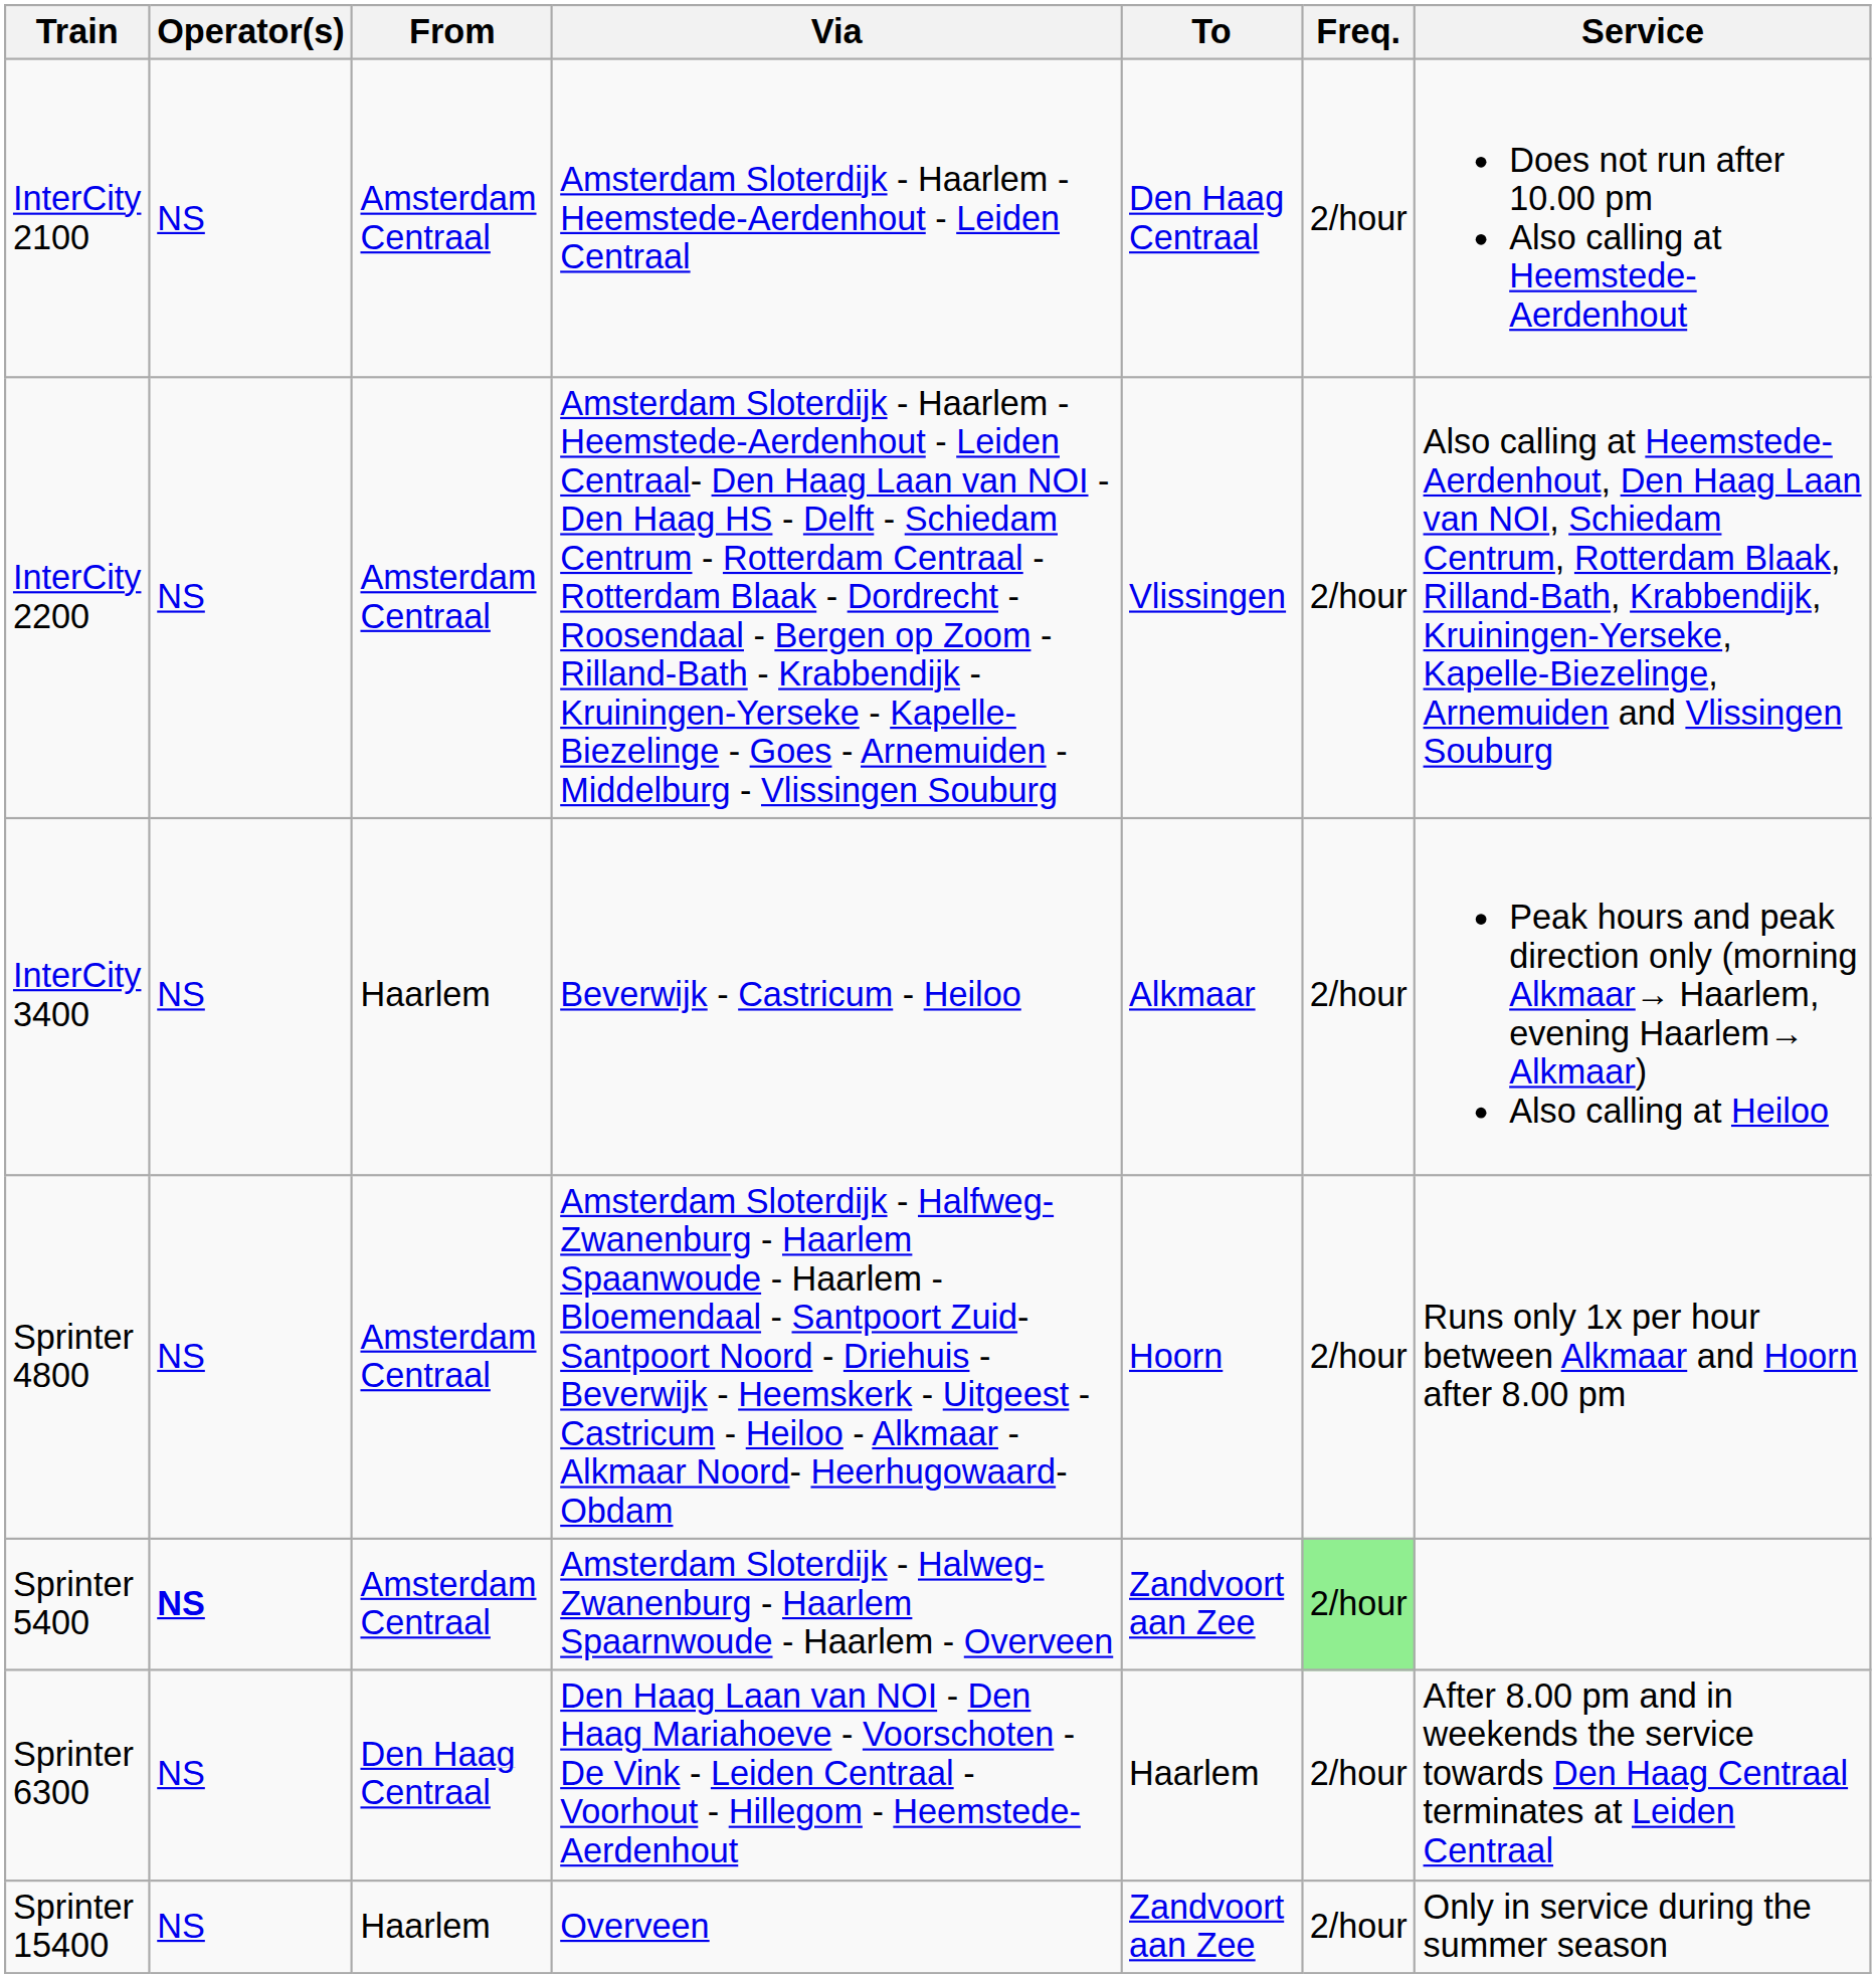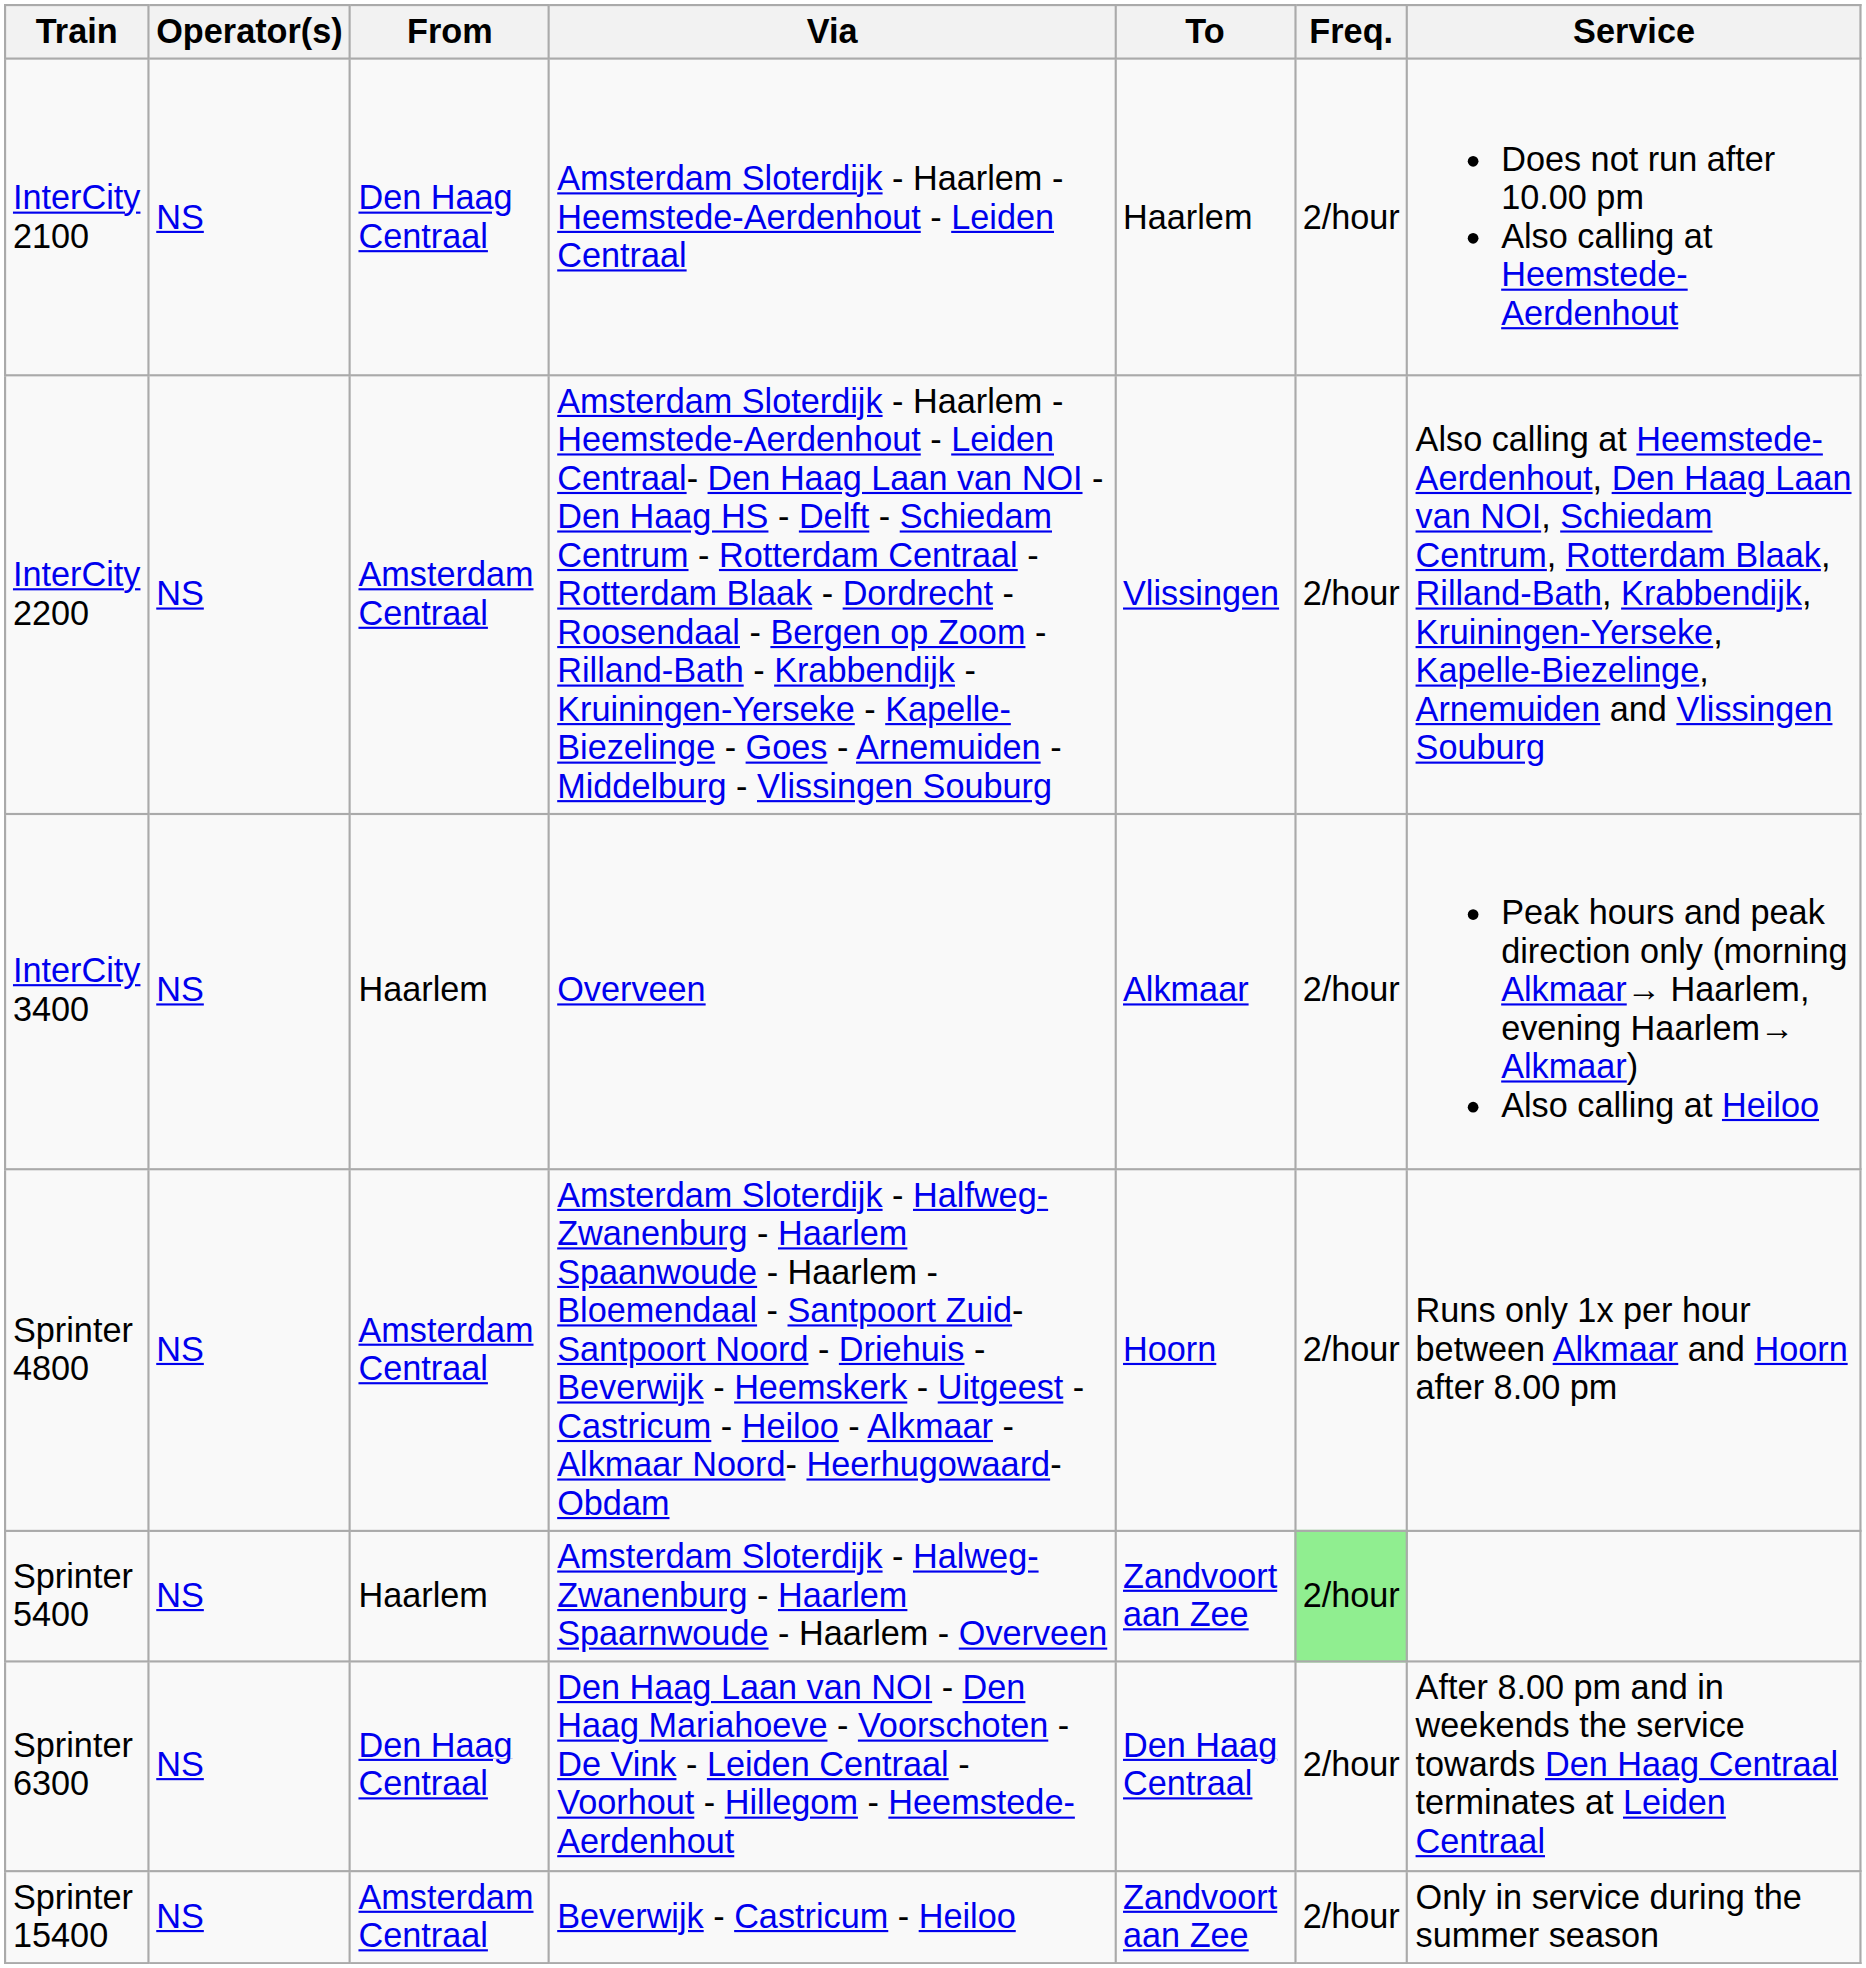InterCity 2100 | From: Amsterdam Centraal -> Den Haag Centraal
InterCity 2100 | To: Den Haag Centraal -> Haarlem
InterCity 3400 | Via: Beverwijk - Castricum - Heiloo -> Overveen
Sprinter 5400 | Operator(s): bold -> normal
Sprinter 5400 | From: Amsterdam Centraal -> Haarlem
Sprinter 6300 | To: Haarlem -> Den Haag Centraal
Sprinter 15400 | From: Haarlem -> Amsterdam Centraal
Sprinter 15400 | Via: Overveen -> Beverwijk - Castricum - Heiloo
